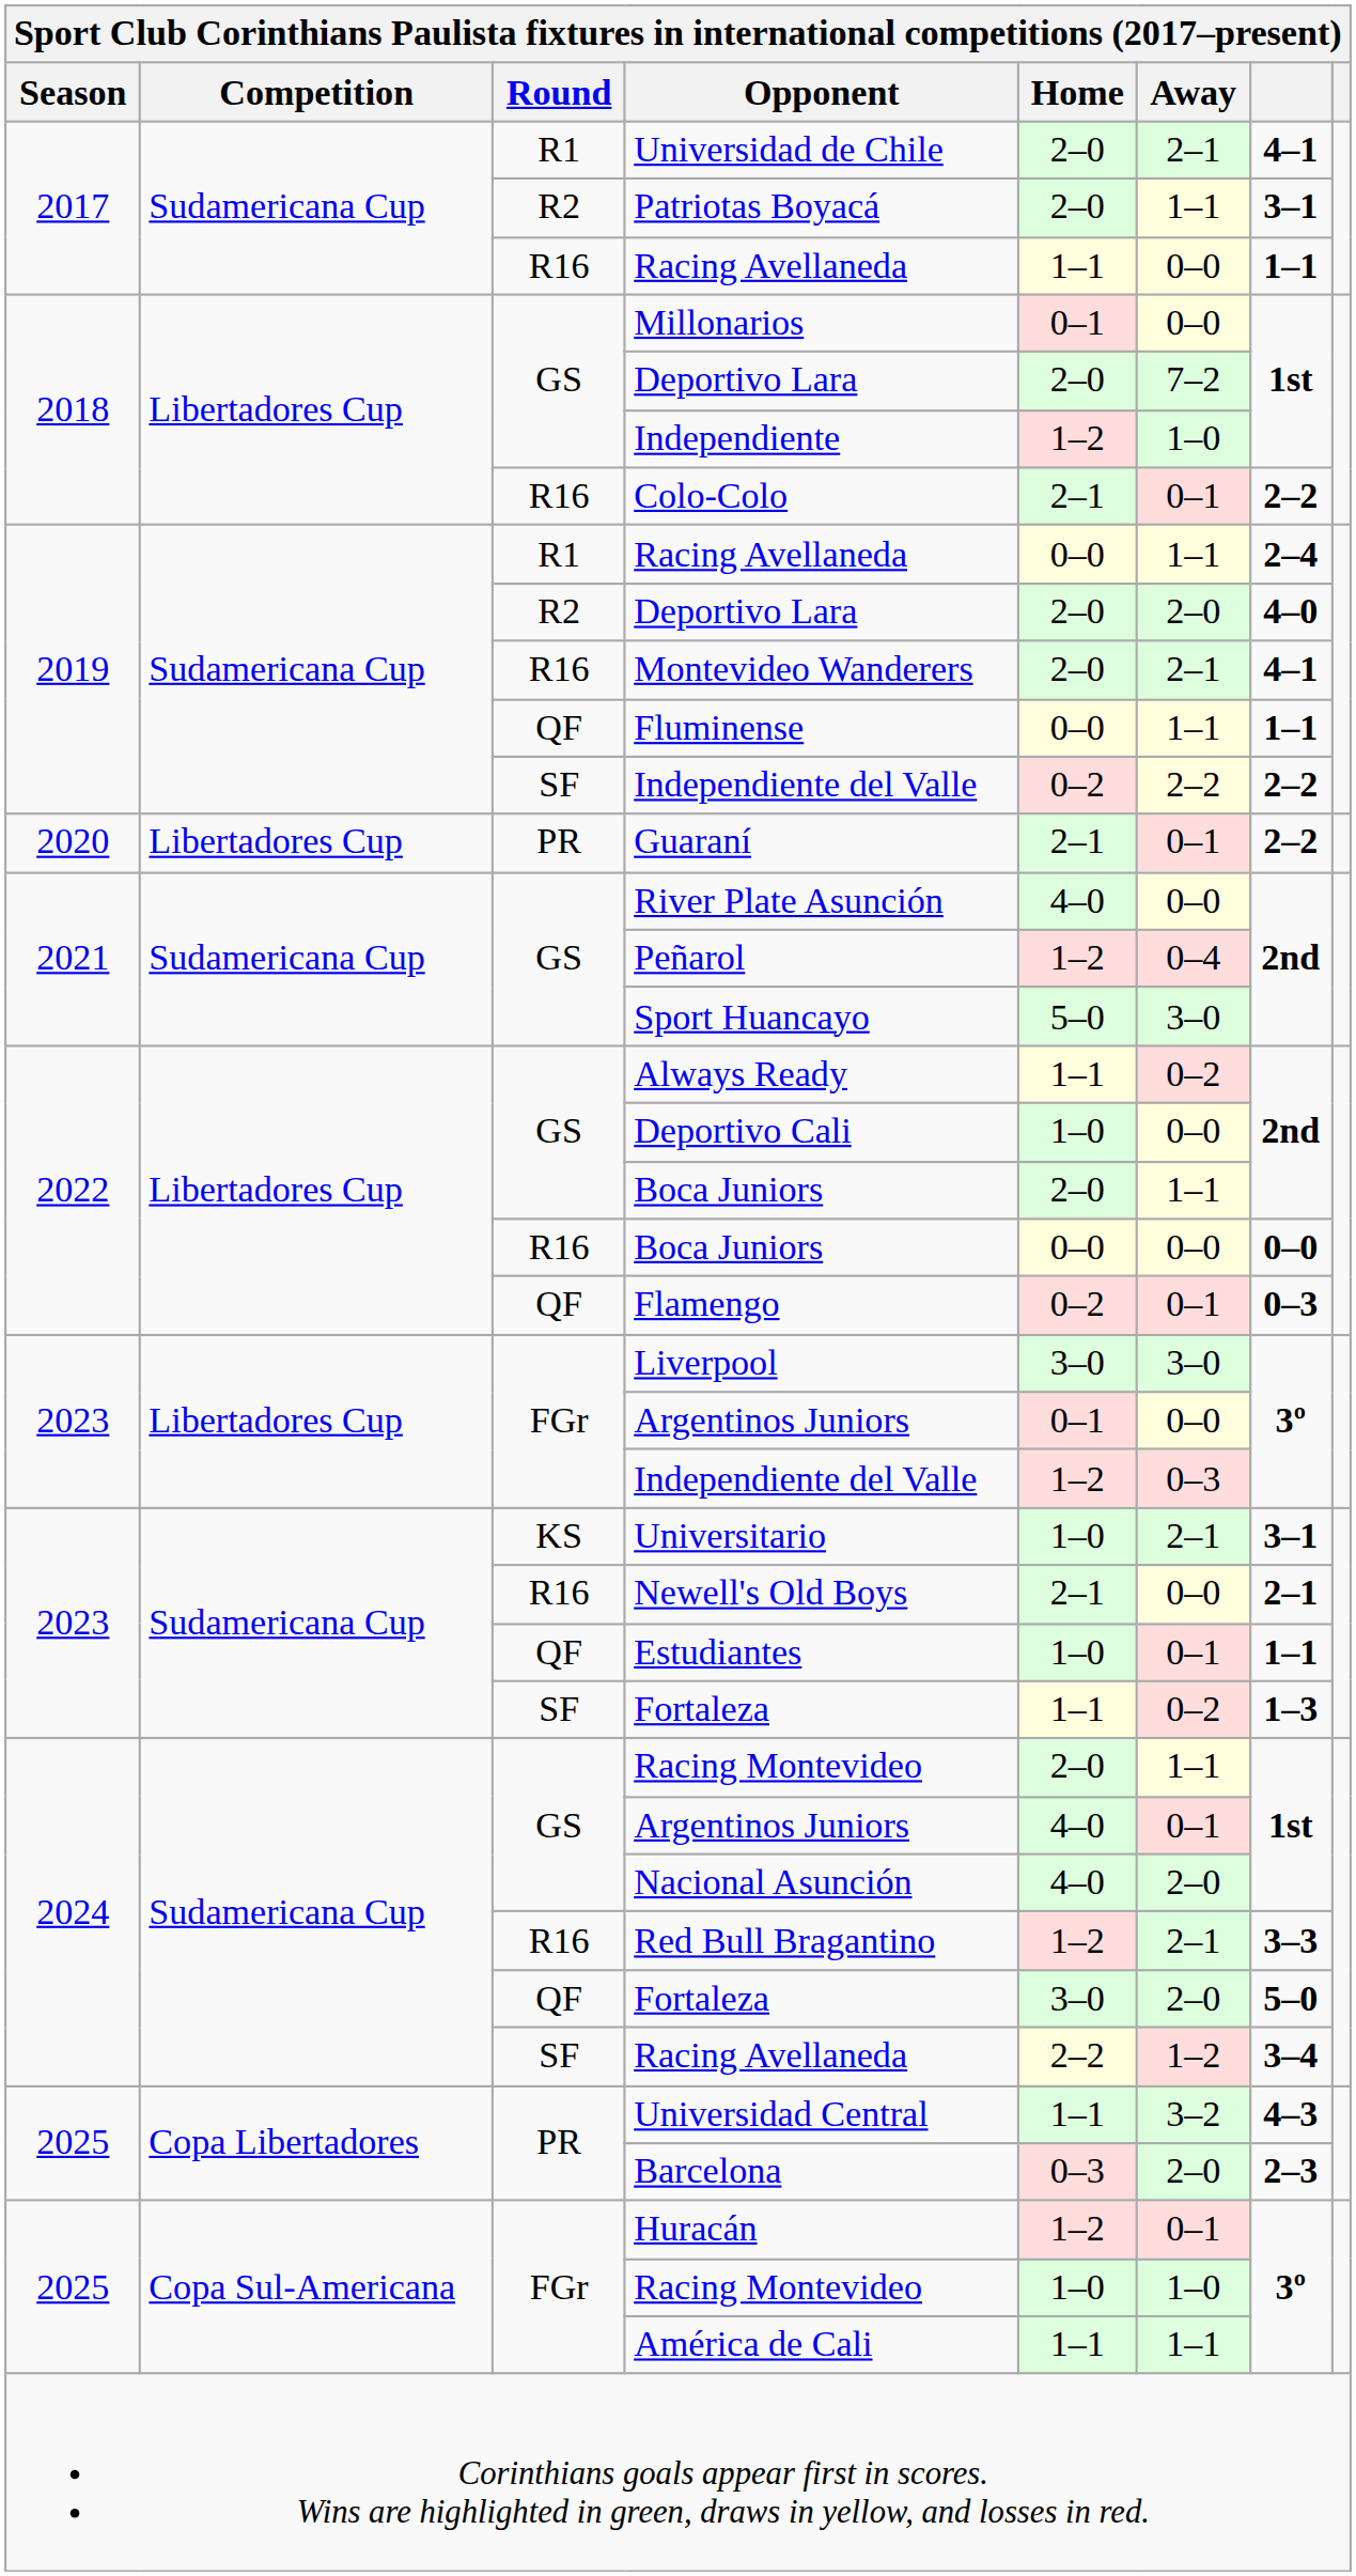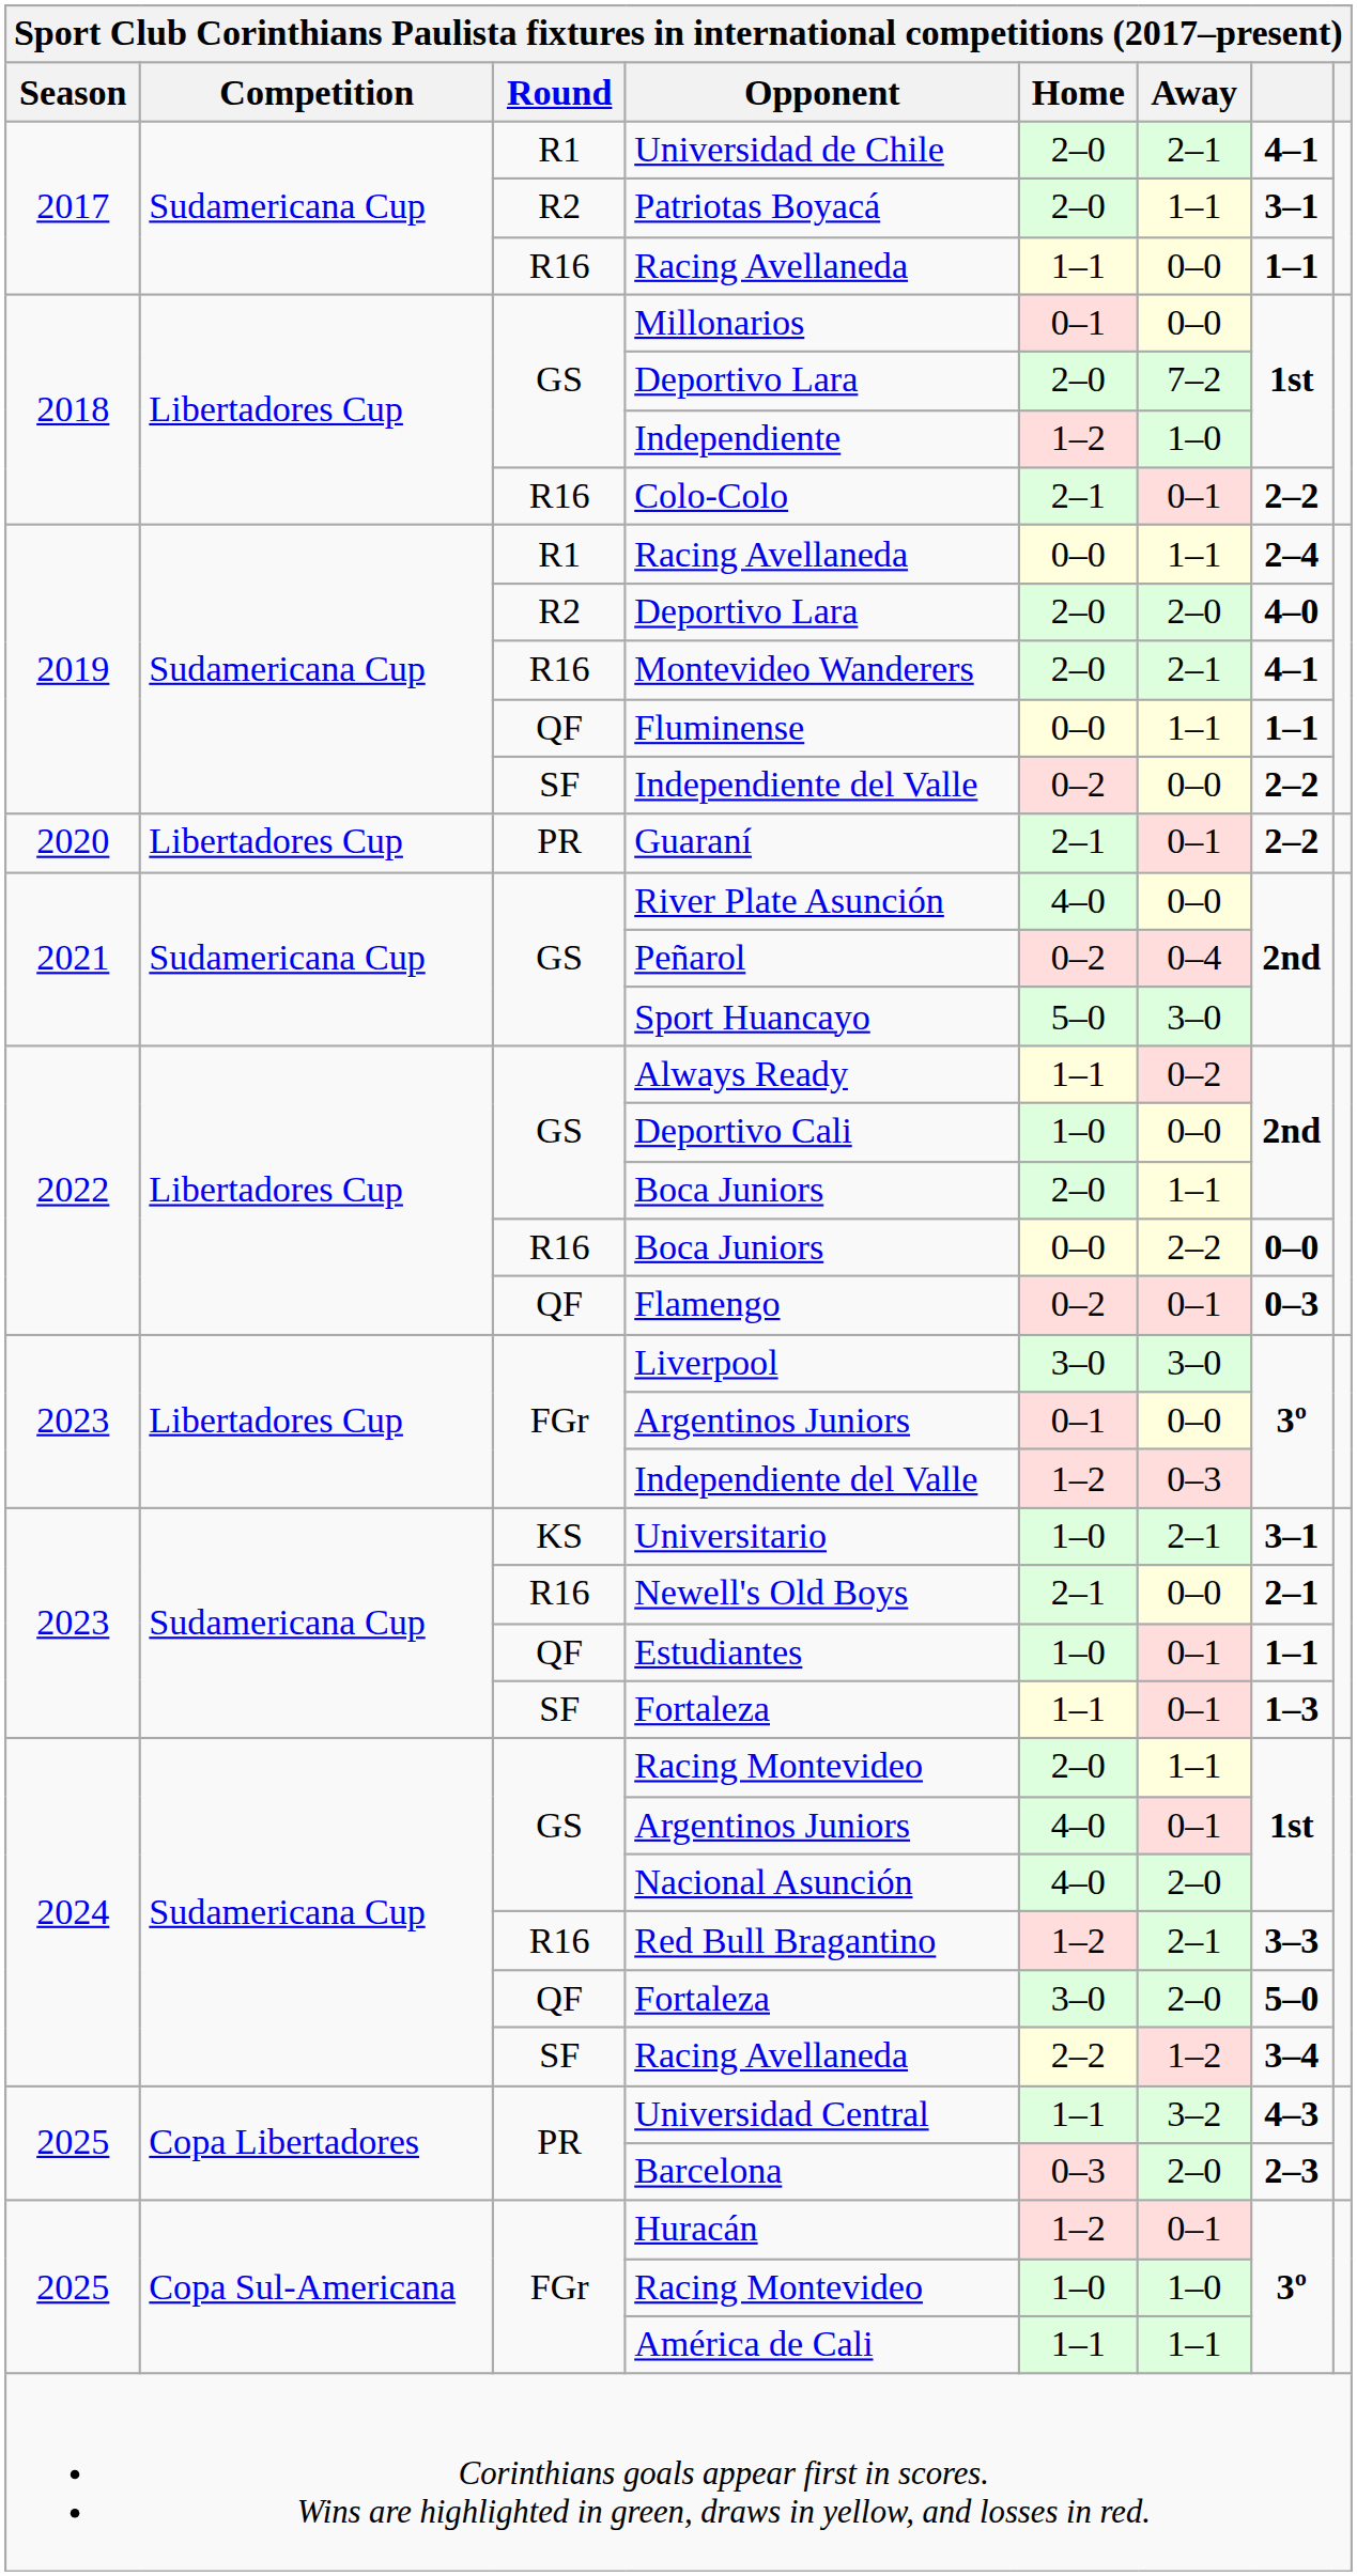SF / Independiente del Valle | Away: 2–2 -> 0–0
Peñarol | Home: 1–2 -> 0–2
R16 / Boca Juniors | Away: 0–0 -> 2–2
SF / Fortaleza | Away: 0–2 -> 0–1
